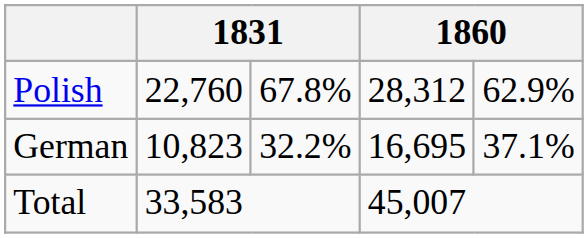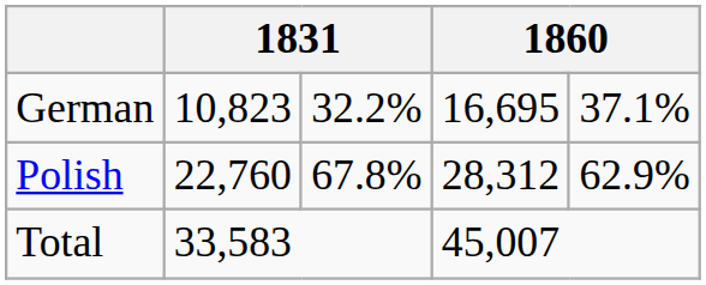rows swapped: German <-> Polish
